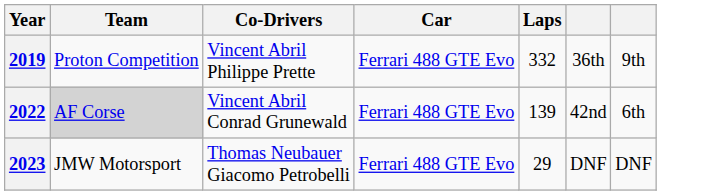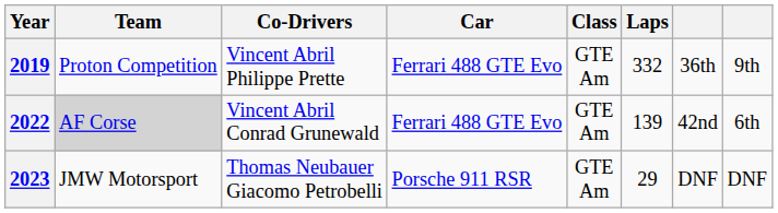+ column: Class | GTE Am | GTE Am | GTE Am
2023 | Car: Ferrari 488 GTE Evo -> Porsche 911 RSR
